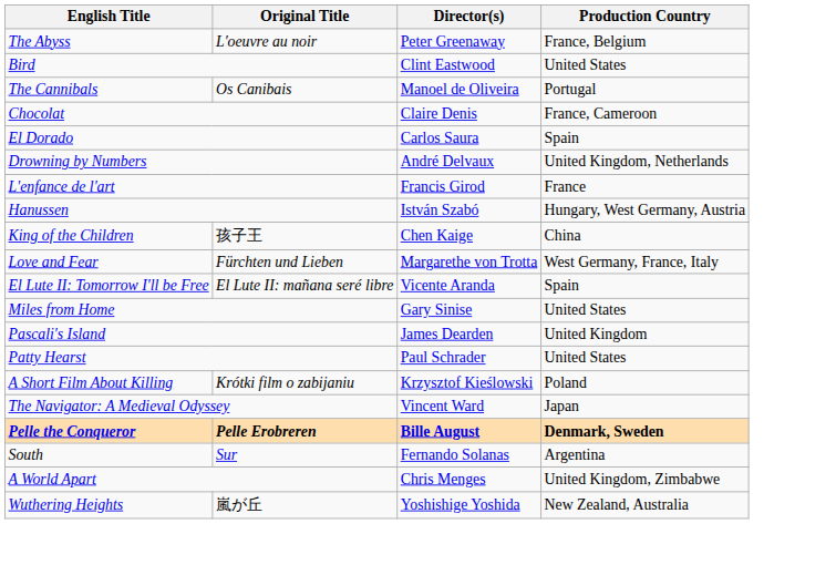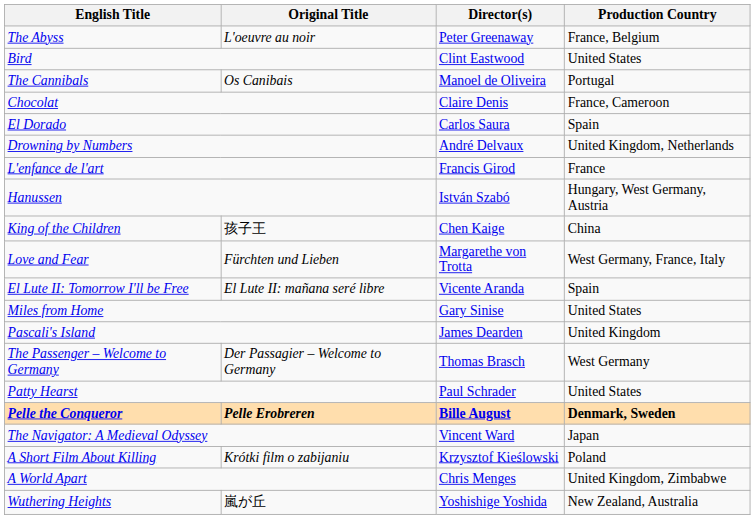+ row: The Passenger – Welcome to Germany | Der Passagier – Welcome to Germany | Thomas Brasch | West Germany
rows swapped: Pelle the Conqueror <-> A Short Film About Killing
- row: South | Sur | Fernando Solanas | Argentina
